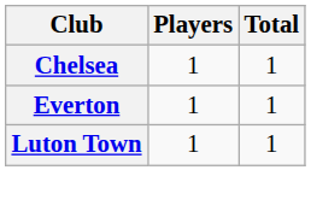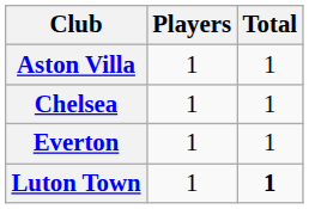+ row: Aston Villa | 1 | 1
Luton Town | Total: normal -> bold
